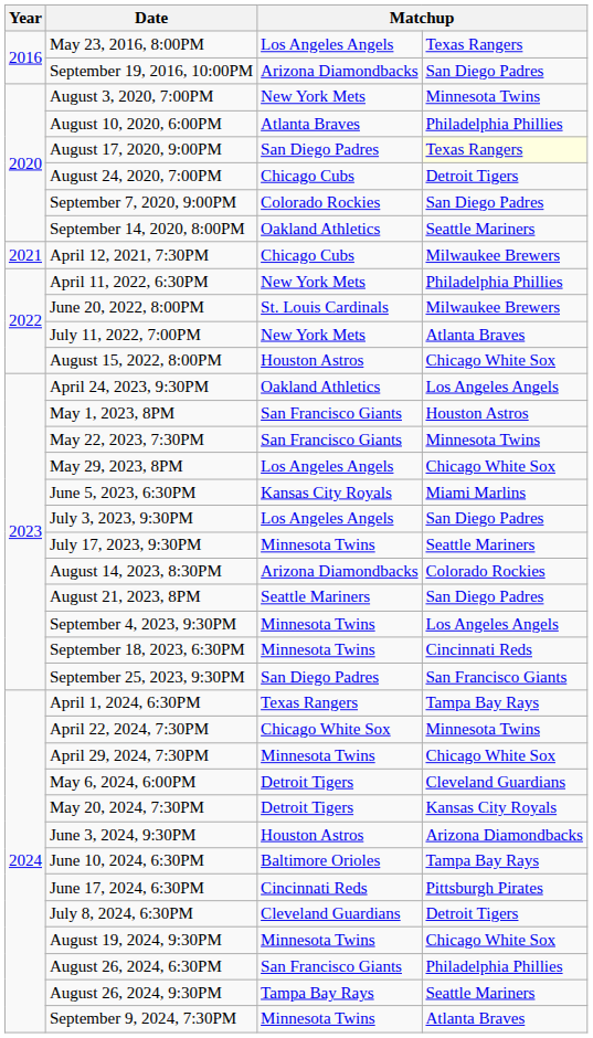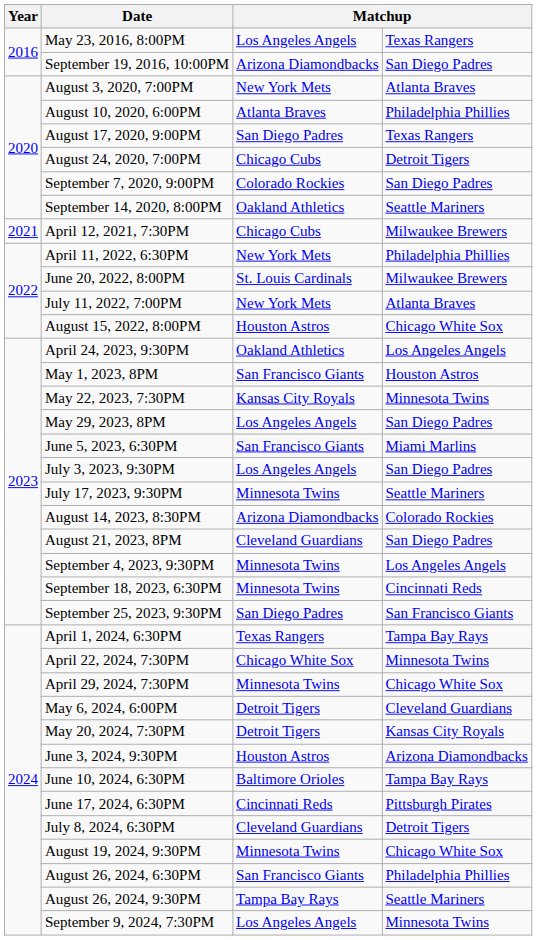August 3, 2020, 7:00PM | column 4: Minnesota Twins -> Atlanta Braves
August 17, 2020, 9:00PM | column 4: lightyellow background -> no background
May 22, 2023, 7:30PM | column 3: San Francisco Giants -> Kansas City Royals
May 29, 2023, 8PM | column 4: Chicago White Sox -> San Diego Padres
June 5, 2023, 6:30PM | column 3: Kansas City Royals -> San Francisco Giants
August 21, 2023, 8PM | column 3: Seattle Mariners -> Cleveland Guardians
September 9, 2024, 7:30PM | column 3: Minnesota Twins -> Los Angeles Angels
September 9, 2024, 7:30PM | column 4: Atlanta Braves -> Minnesota Twins
